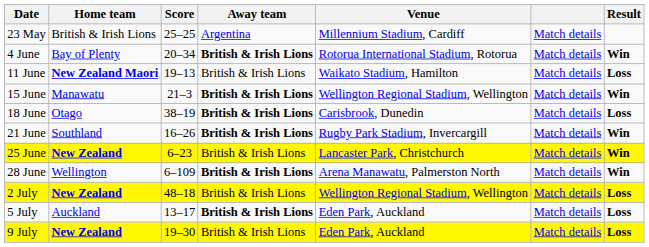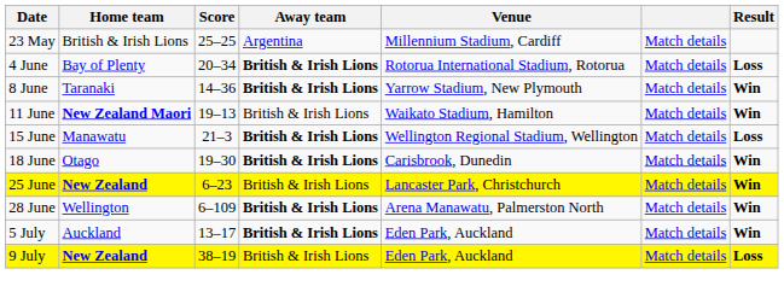4 June | Result: Win -> Loss
+ row: 8 June | Taranaki | 14–36 | British & Irish Lions | Yarrow Stadium, New Plymouth | Match details | Win
11 June | Result: Loss -> Win
15 June | Result: Win -> Loss
18 June | Score: 38–19 -> 19–30
18 June | Result: Loss -> Win
- row: 21 June | Southland | 16–26 | British & Irish Lions | Rugby Park Stadium, Invercargill | Match details | Win
- row: 2 July | New Zealand | 48–18 | British & Irish Lions | Wellington Regional Stadium, Wellington | Match details | Loss
5 July | Result: Loss -> Win
9 July | Score: 19–30 -> 38–19
